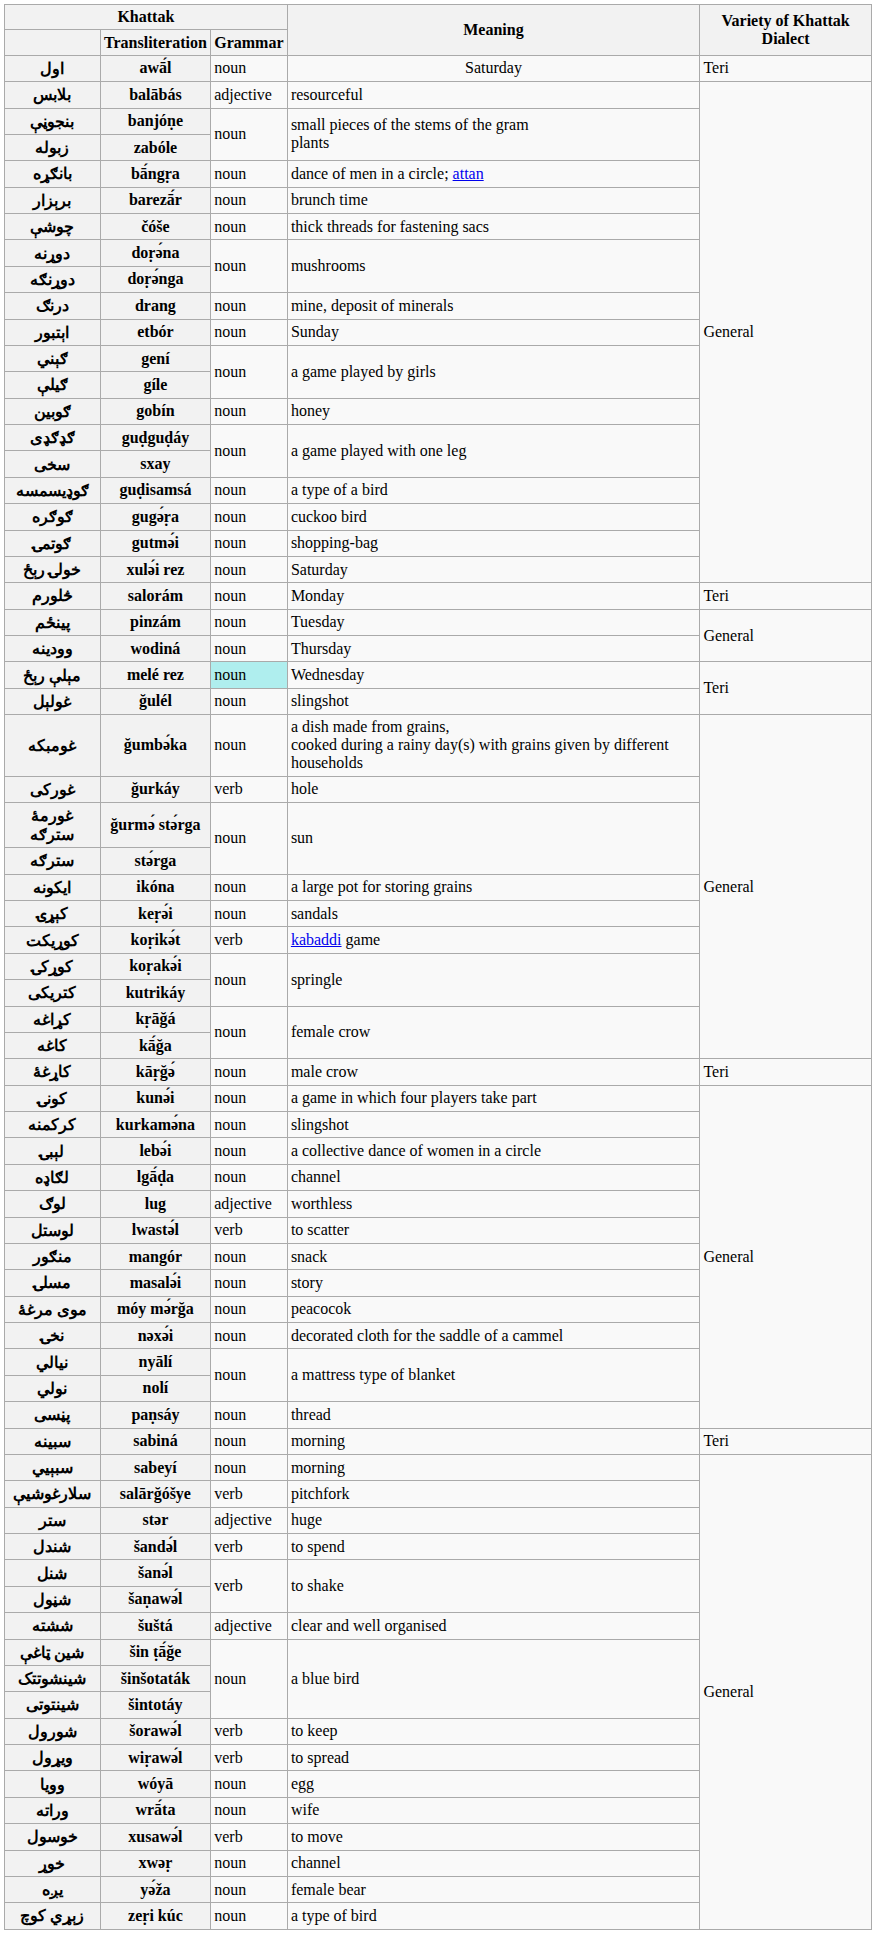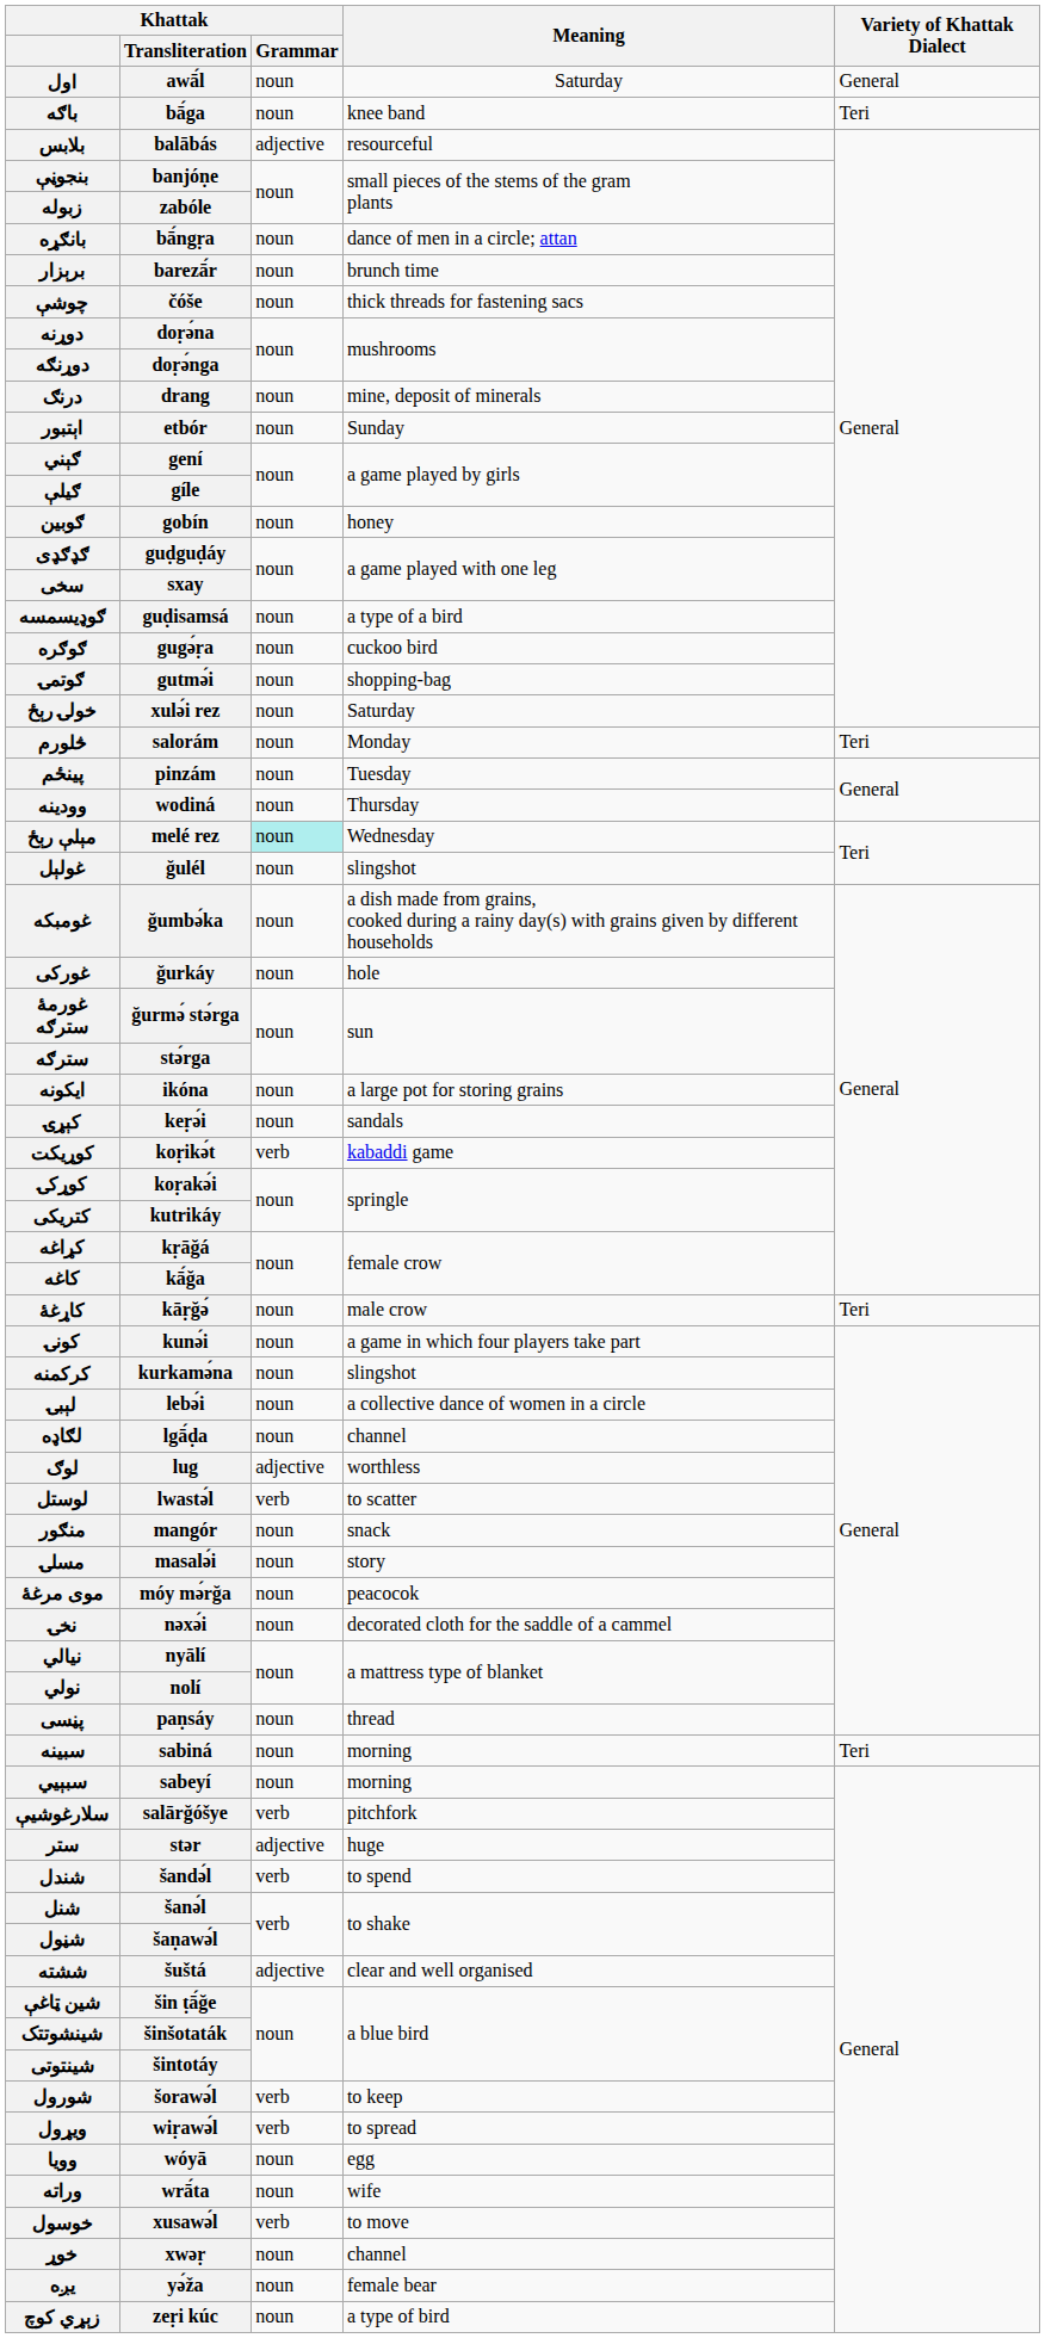اول | Variety of Khattak Dialect: Teri -> General
+ row: باګه | bā́ga | noun | knee band | Teri
غورکی | Khattak / Grammar: verb -> noun
